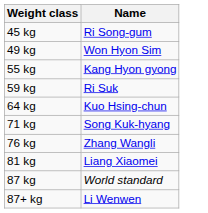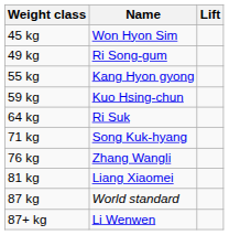+ column: Lift
45 kg | Name: Ri Song-gum -> Won Hyon Sim
49 kg | Name: Won Hyon Sim -> Ri Song-gum
59 kg | Name: Ri Suk -> Kuo Hsing-chun
64 kg | Name: Kuo Hsing-chun -> Ri Suk
